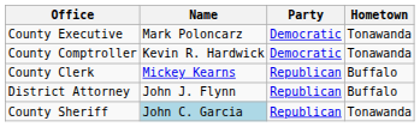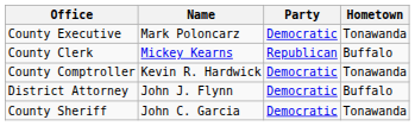rows swapped: County Comptroller <-> County Clerk
District Attorney | Party: Republican -> Democratic
County Sheriff | Name: lightblue background -> no background
County Sheriff | Party: Republican -> Democratic
